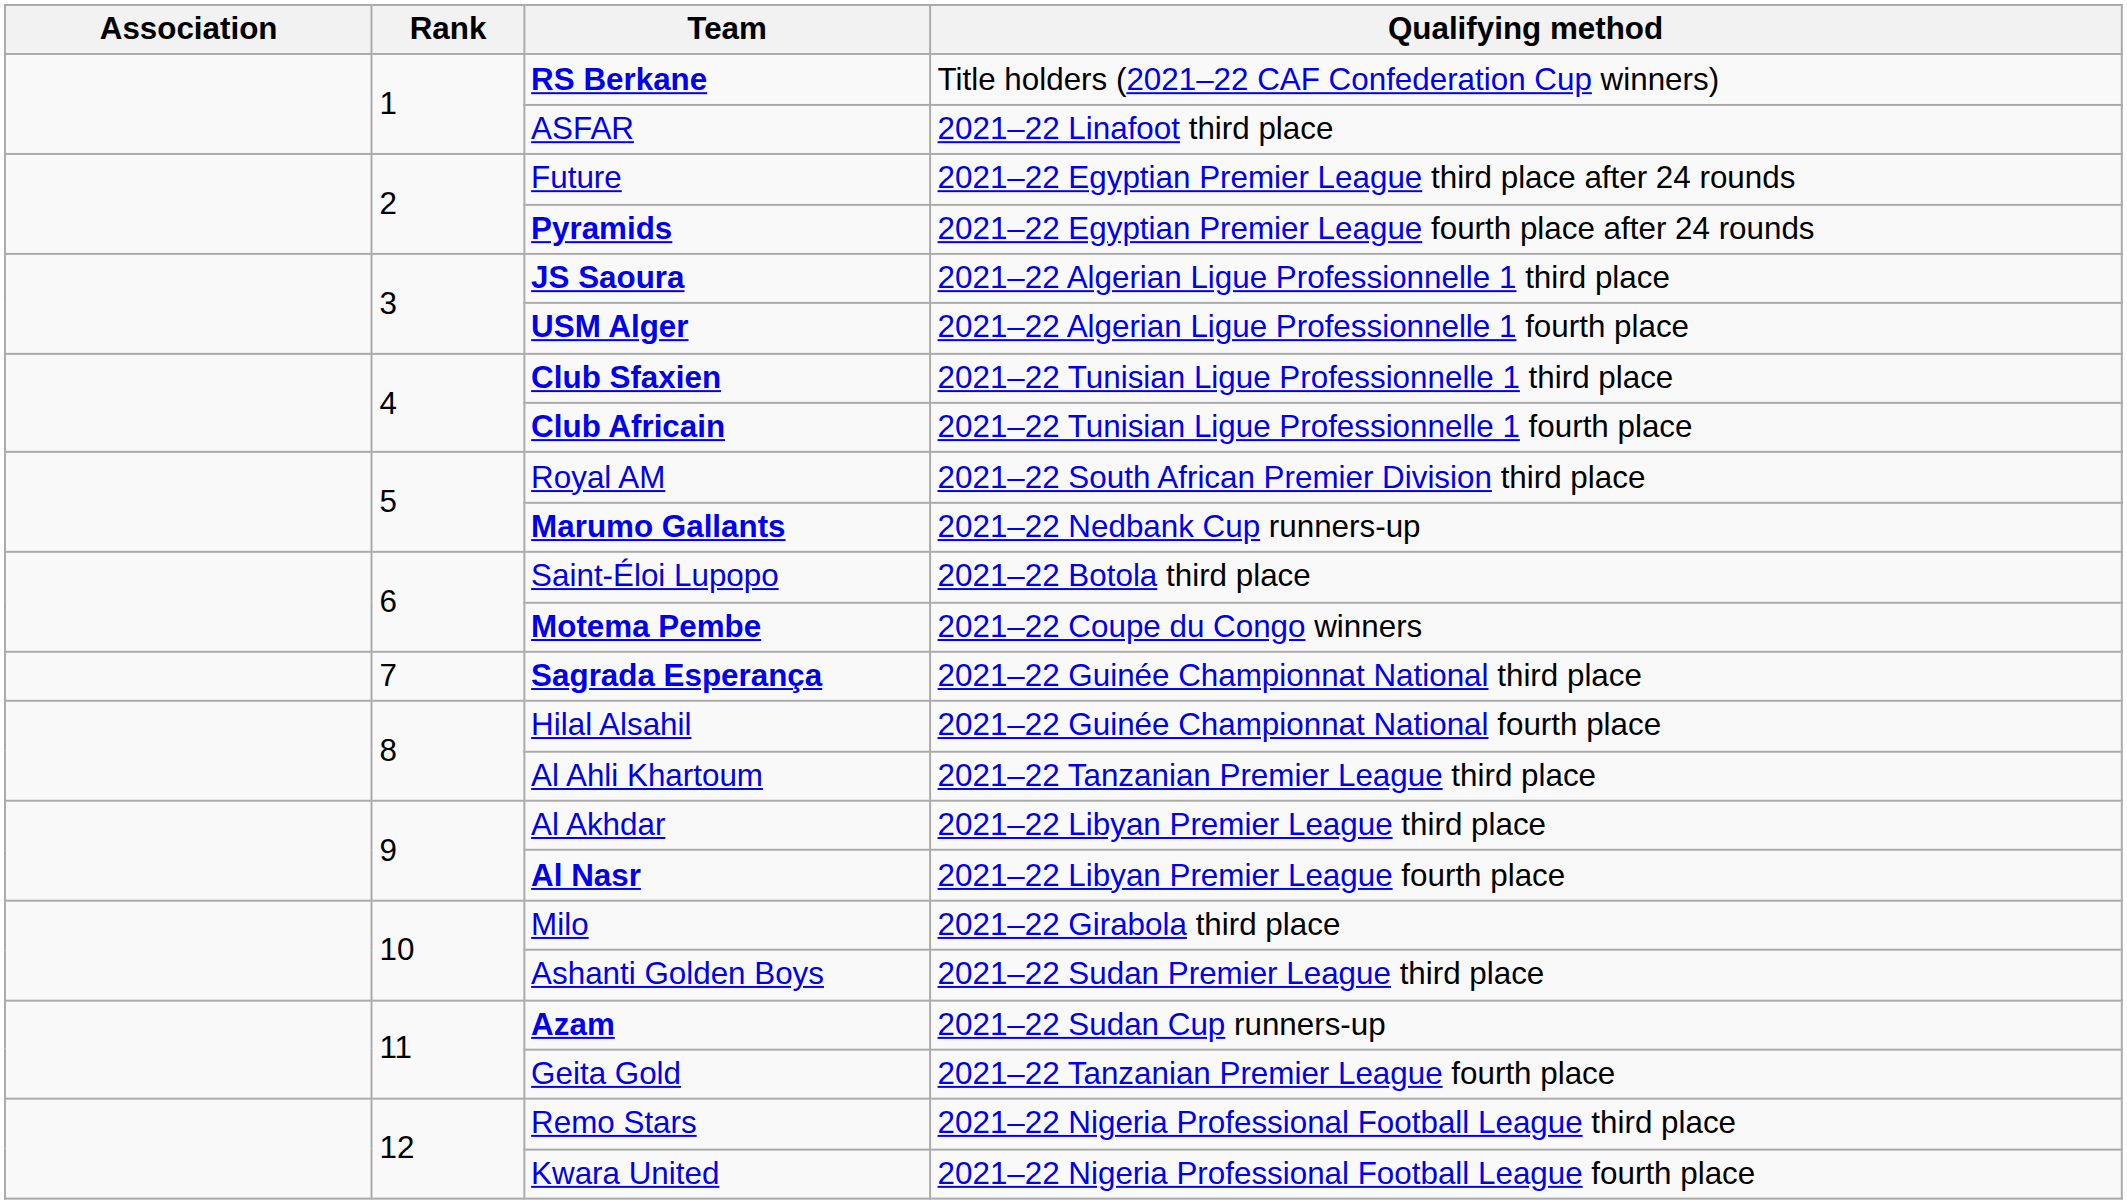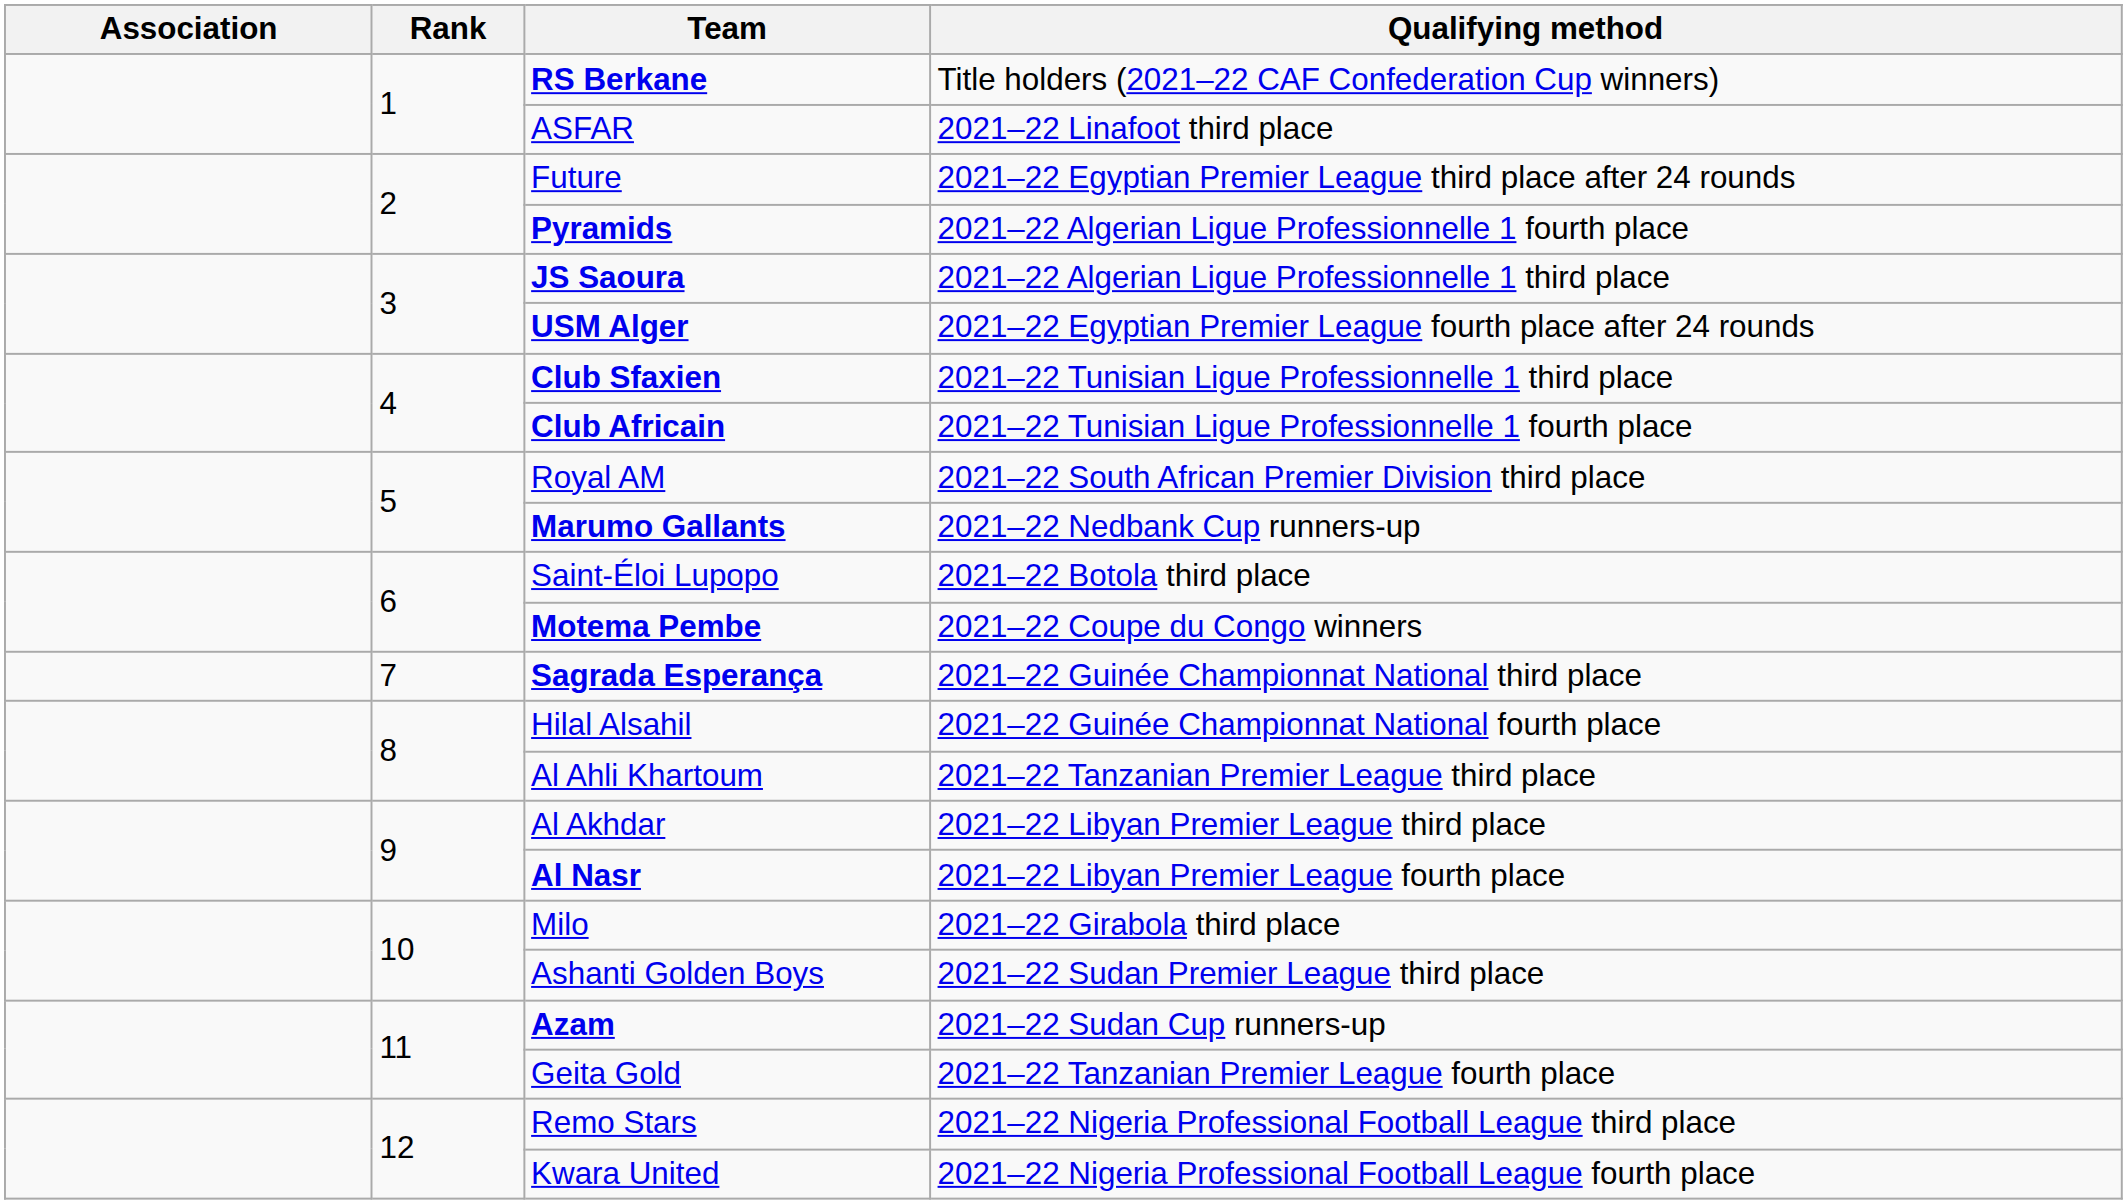Pyramids | Qualifying method: 2021–22 Egyptian Premier League fourth place after 24 rounds -> 2021–22 Algerian Ligue Professionnelle 1 fourth place
USM Alger | Qualifying method: 2021–22 Algerian Ligue Professionnelle 1 fourth place -> 2021–22 Egyptian Premier League fourth place after 24 rounds
